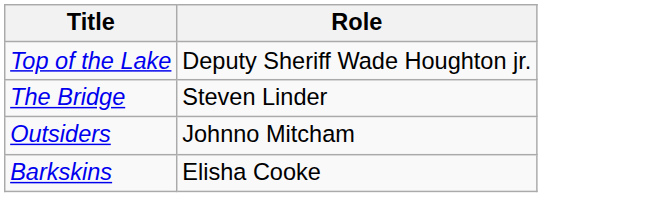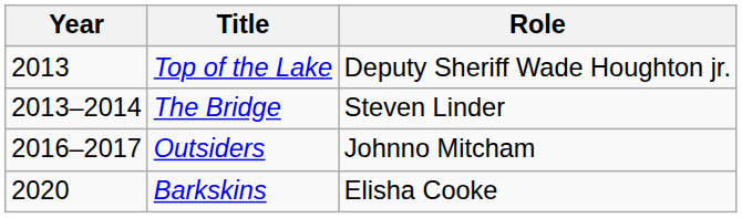+ column: Year | 2013 | 2013–2014 | 2016–2017 | 2020
